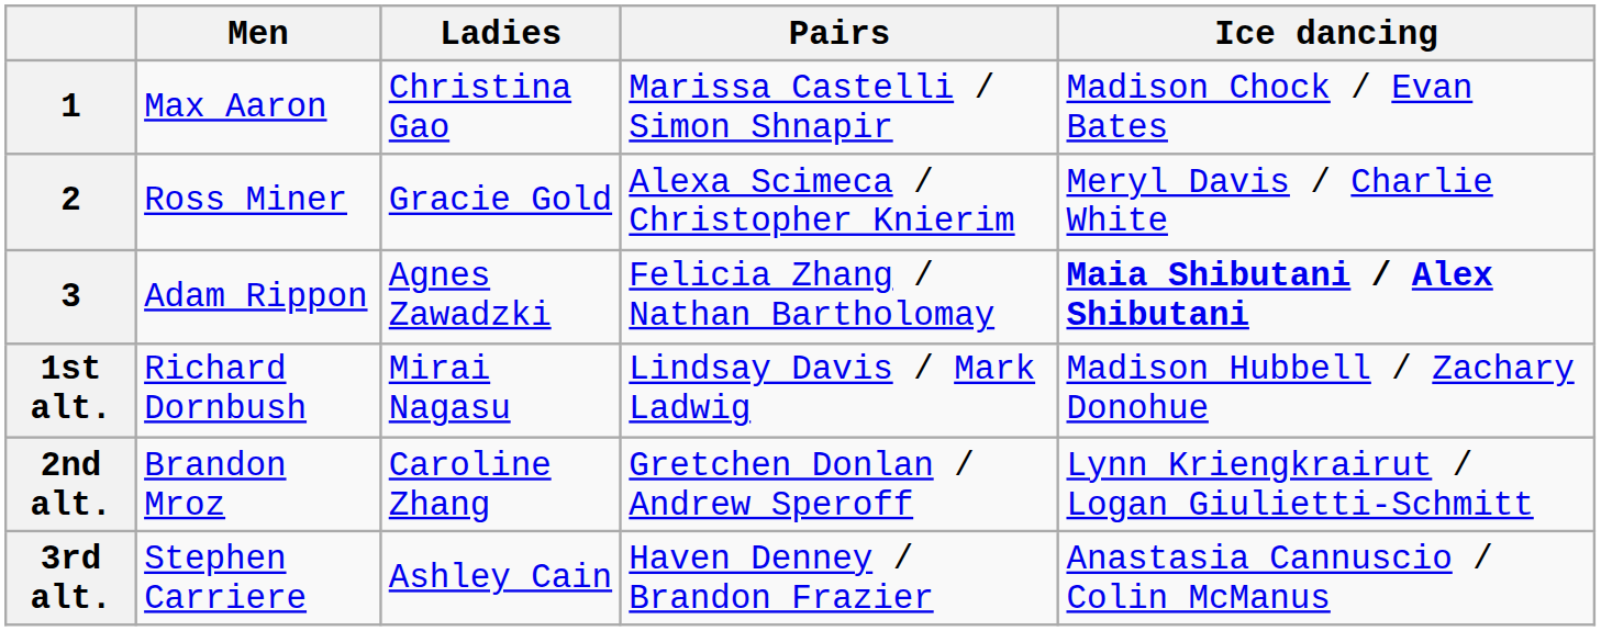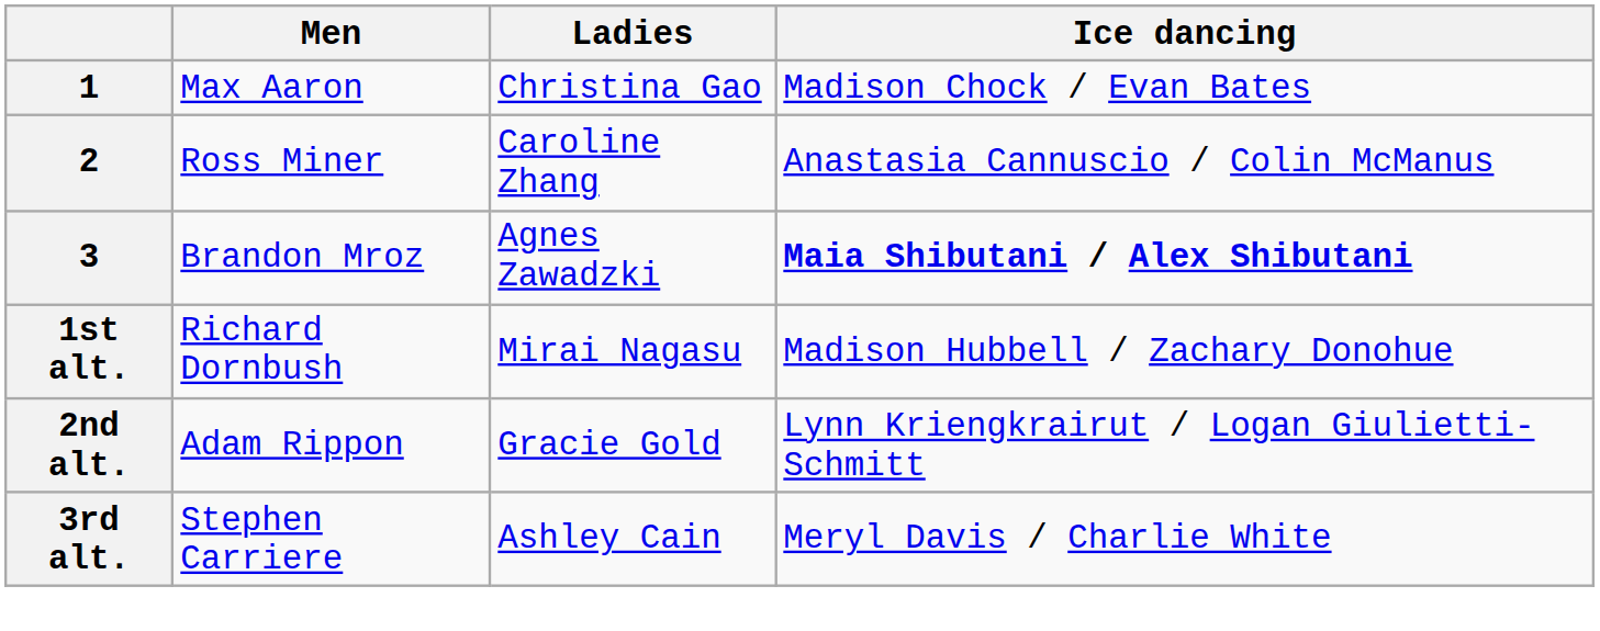- column: Pairs | Marissa Castelli / Simon Shnapir | Alexa Scimeca / Christopher Knierim | Felicia Zhang / Nathan Bartholomay | Lindsay Davis / Mark Ladwig | Gretchen Donlan / Andrew Speroff | Haven Denney / Brandon Frazier
2 | Ladies: Gracie Gold -> Caroline Zhang
2 | Ice dancing: Meryl Davis / Charlie White -> Anastasia Cannuscio / Colin McManus
3 | Men: Adam Rippon -> Brandon Mroz
2nd alt. | Men: Brandon Mroz -> Adam Rippon
2nd alt. | Ladies: Caroline Zhang -> Gracie Gold
3rd alt. | Ice dancing: Anastasia Cannuscio / Colin McManus -> Meryl Davis / Charlie White
